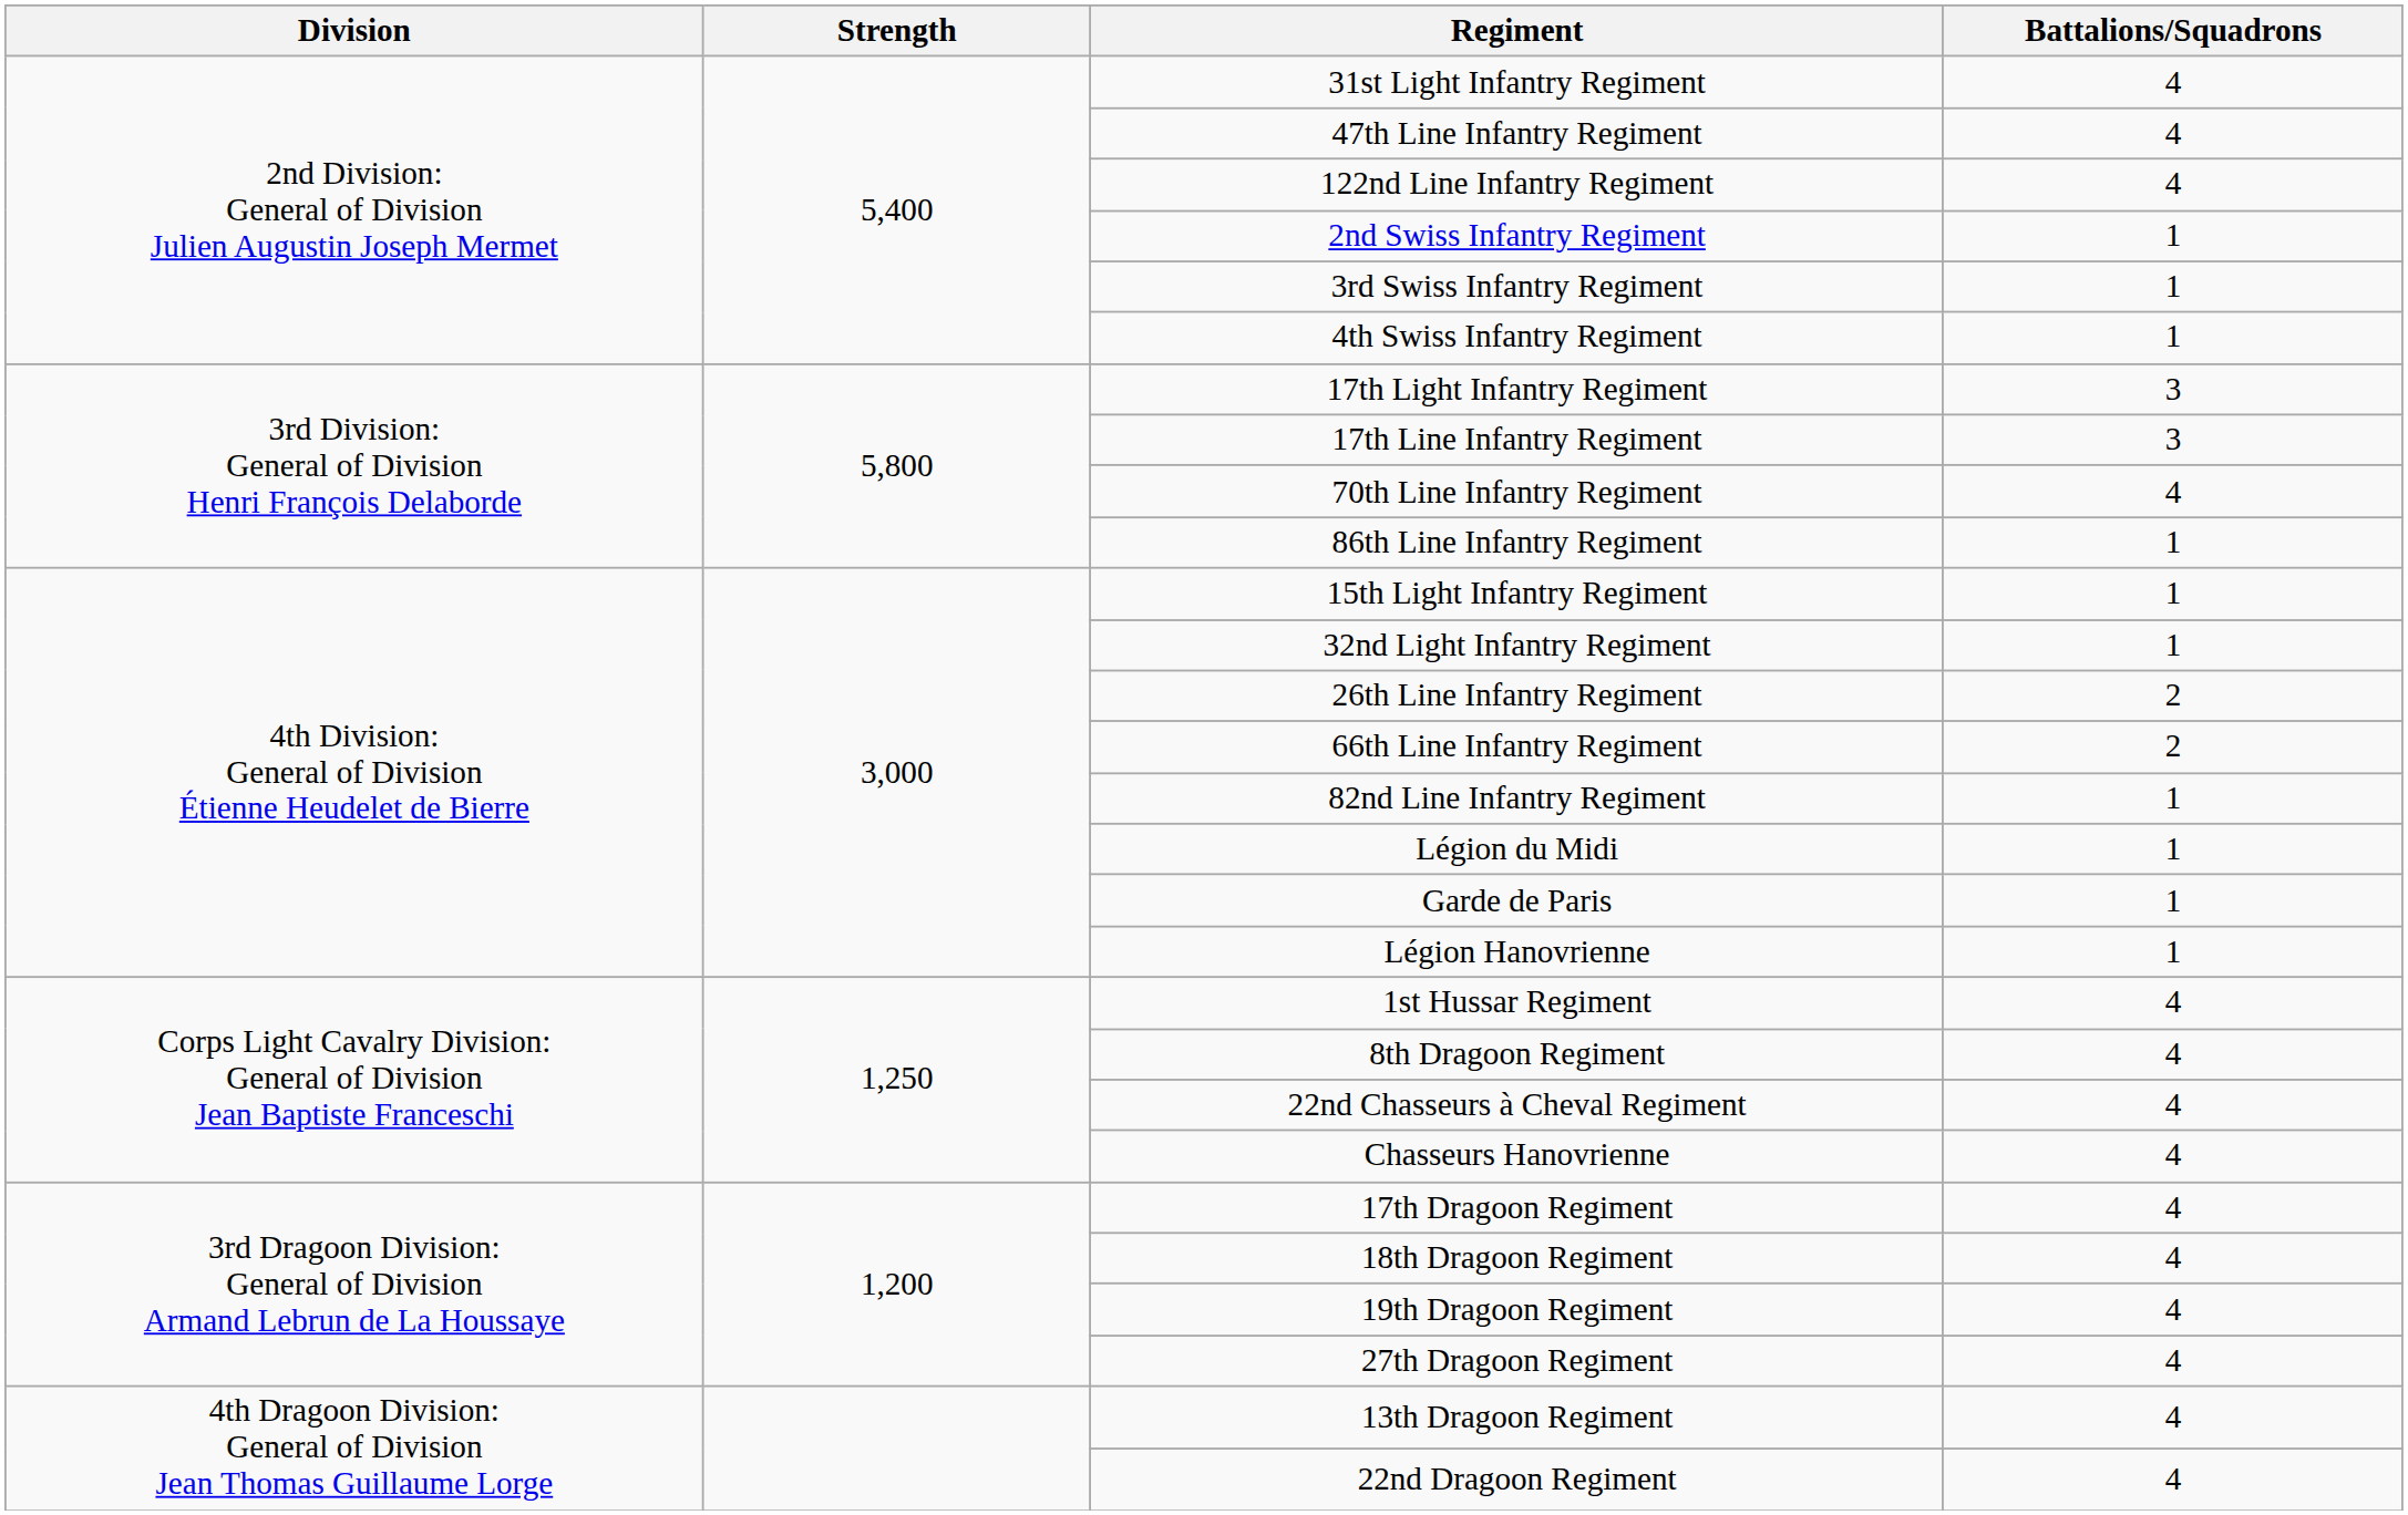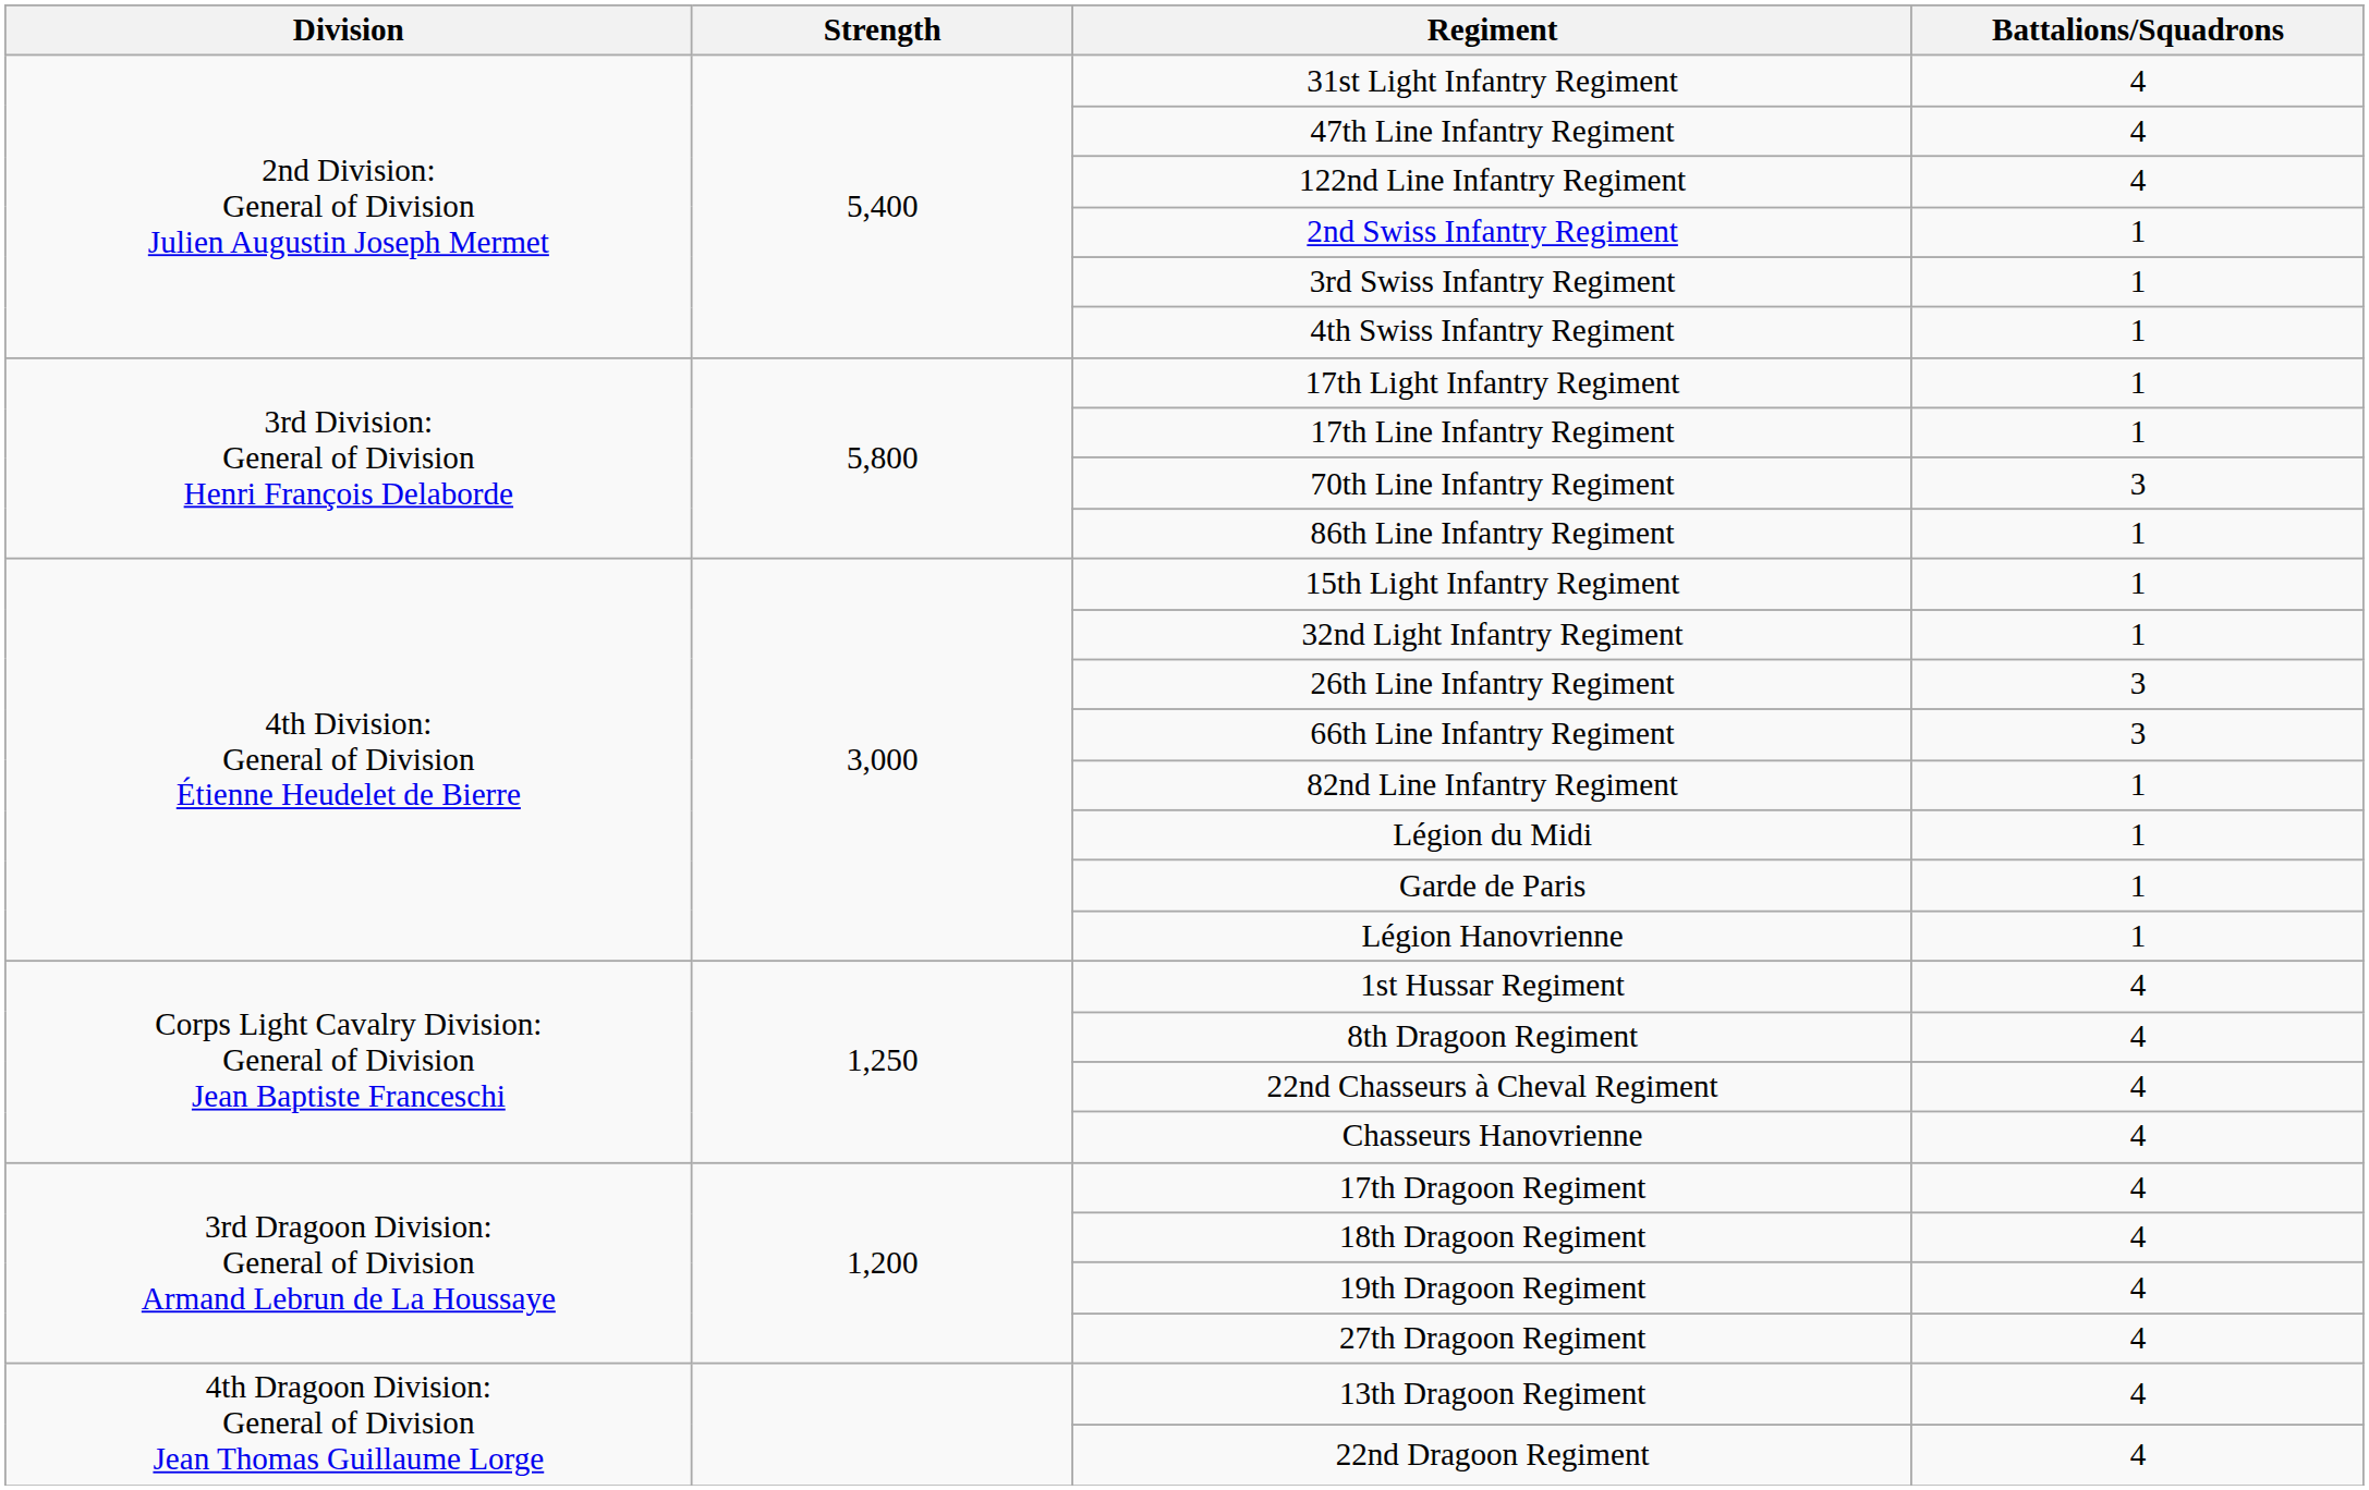17th Light Infantry Regiment | Battalions/Squadrons: 3 -> 1
17th Line Infantry Regiment | Battalions/Squadrons: 3 -> 1
70th Line Infantry Regiment | Battalions/Squadrons: 4 -> 3
26th Line Infantry Regiment | Battalions/Squadrons: 2 -> 3
66th Line Infantry Regiment | Battalions/Squadrons: 2 -> 3
